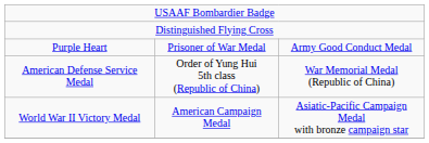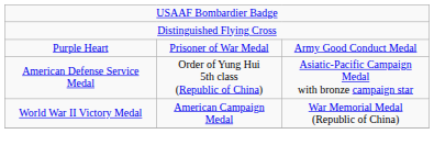American Defense Service Medal | column 3: War Memorial Medal (Republic of China) -> Asiatic-Pacific Campaign Medal with bronze campaign star
World War II Victory Medal | column 3: Asiatic-Pacific Campaign Medal with bronze campaign star -> War Memorial Medal (Republic of China)
